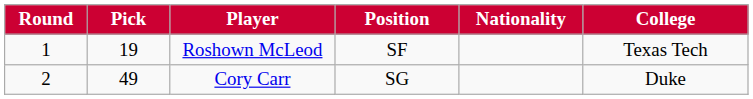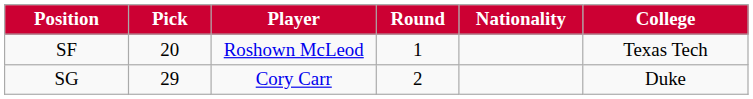columns swapped: Round <-> Position
Roshown McLeod | Pick: 19 -> 20
Cory Carr | Pick: 49 -> 29
